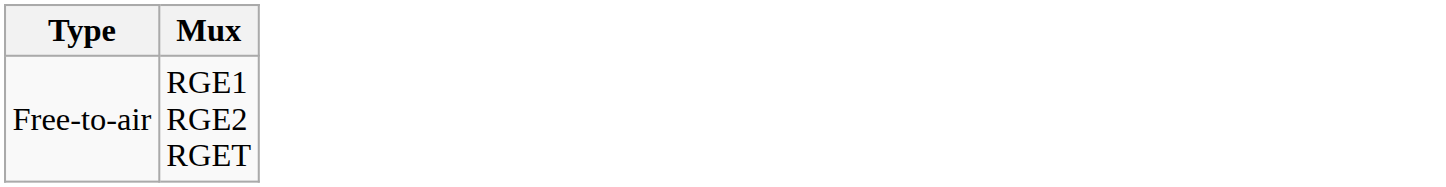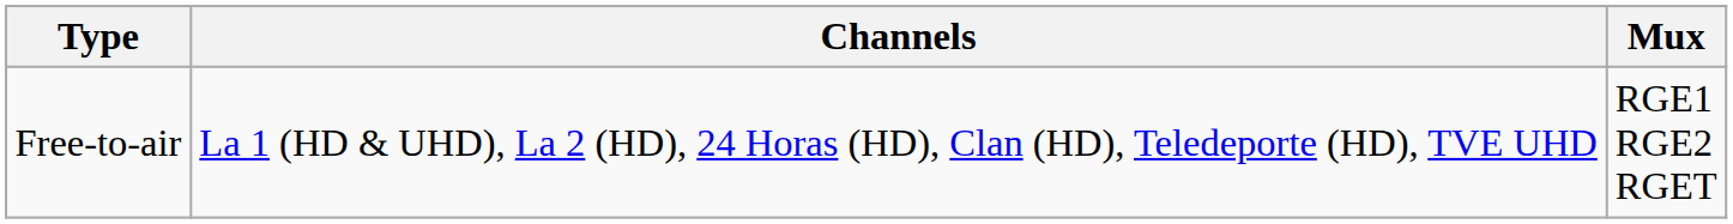+ column: Channels | La 1 (HD & UHD), La 2 (HD), 24 Horas (HD), Clan (HD), Teledeporte (HD), TVE UHD
